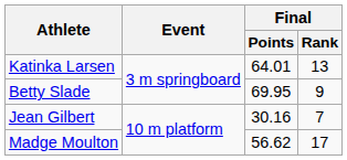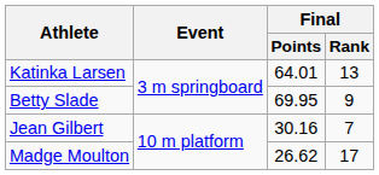Madge Moulton | Final / Points: 56.62 -> 26.62
